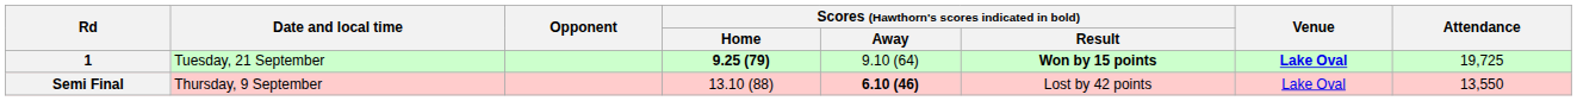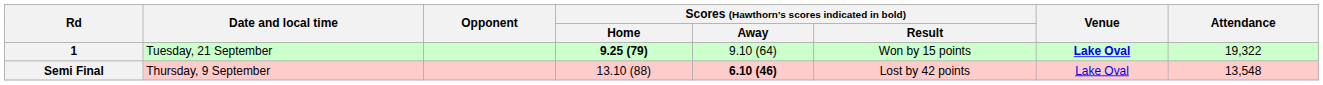1 | Scores (Hawthorn's scores indicated in bold) / Result: bold -> normal
1 | Attendance: 19,725 -> 19,322
Semi Final | Attendance: 13,550 -> 13,548
